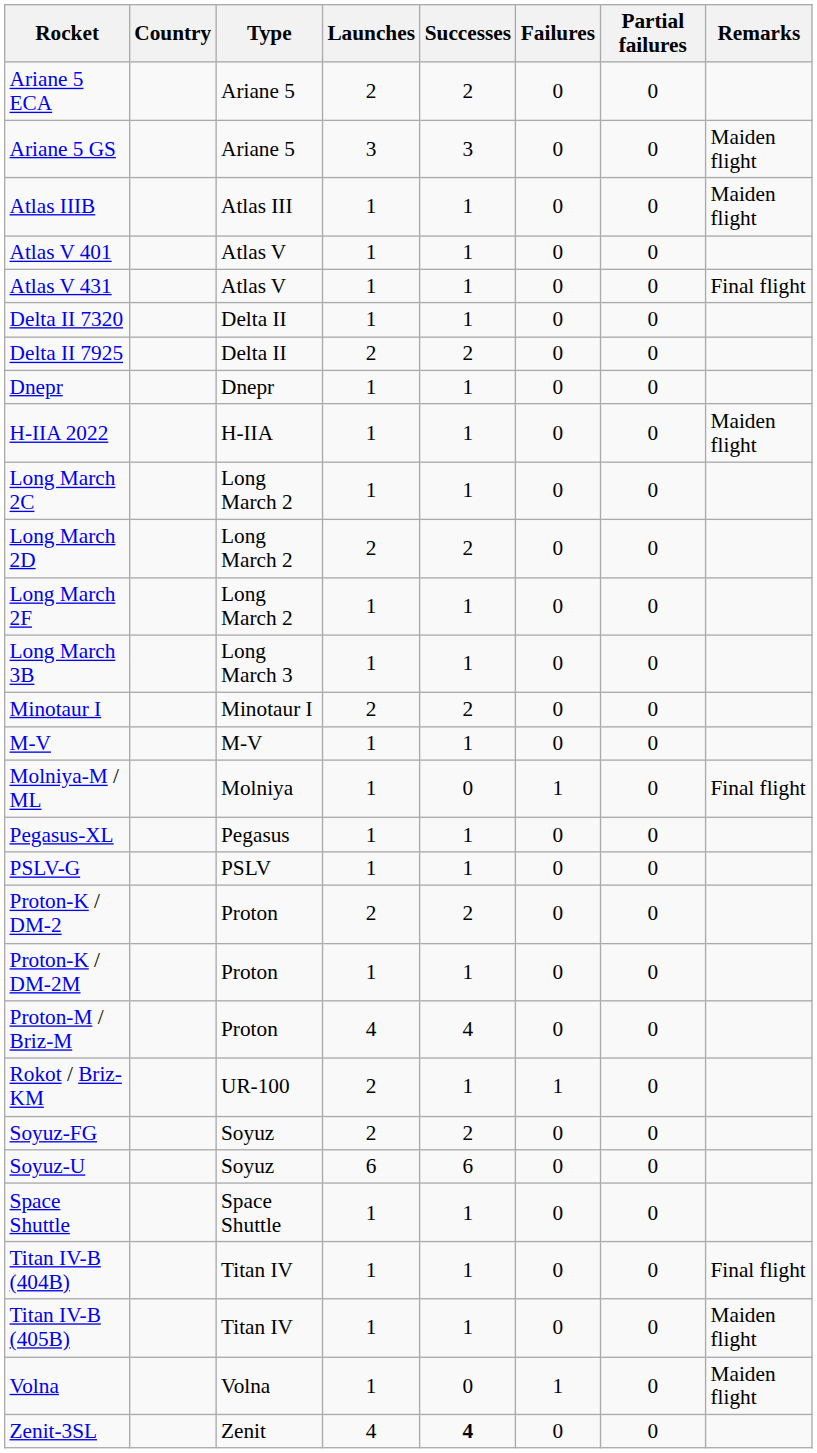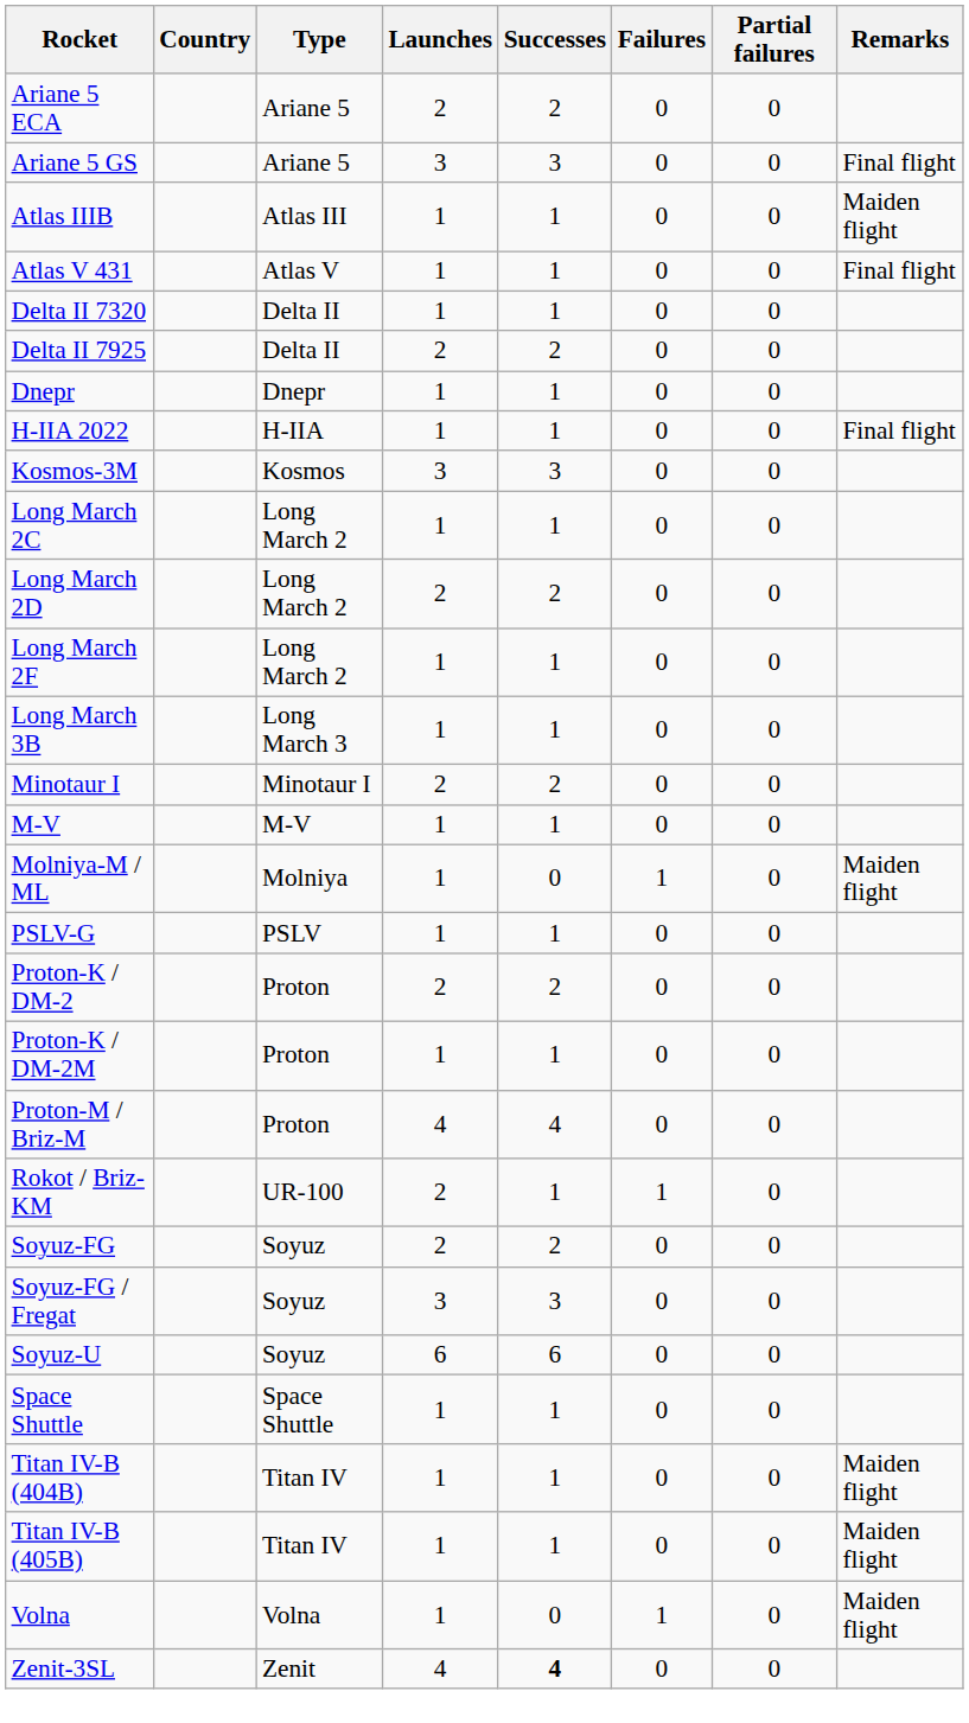Ariane 5 GS | Remarks: Maiden flight -> Final flight
- row: Atlas V 401 | Atlas V | 1 | 1 | 0 | 0
H-IIA 2022 | Remarks: Maiden flight -> Final flight
+ row: Kosmos-3M | Kosmos | 3 | 3 | 0 | 0
Molniya-M / ML | Remarks: Final flight -> Maiden flight
- row: Pegasus-XL | Pegasus | 1 | 1 | 0 | 0
+ row: Soyuz-FG / Fregat | Soyuz | 3 | 3 | 0 | 0
Titan IV-B (404B) | Remarks: Final flight -> Maiden flight
